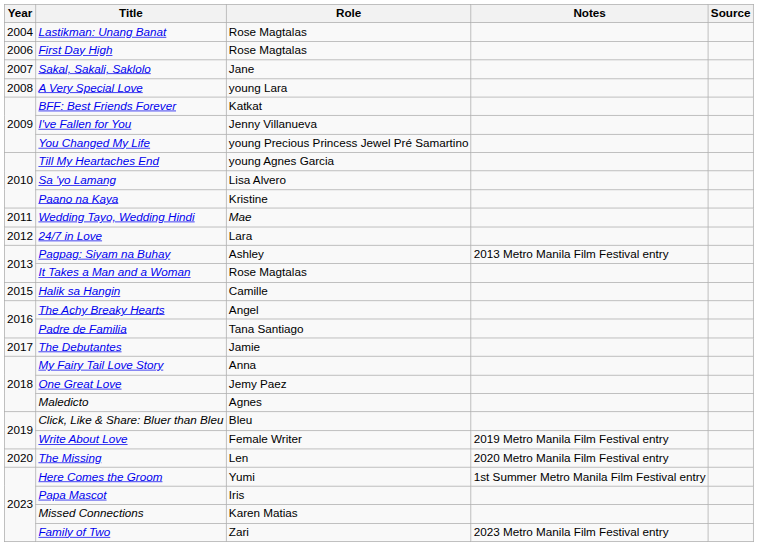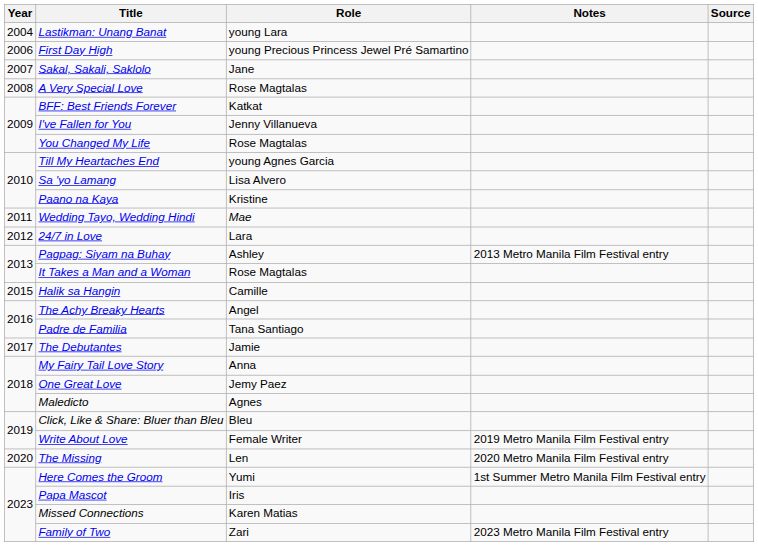Lastikman: Unang Banat | Role: Rose Magtalas -> young Lara
First Day High | Role: Rose Magtalas -> young Precious Princess Jewel Pré Samartino
A Very Special Love | Role: young Lara -> Rose Magtalas
You Changed My Life | Role: young Precious Princess Jewel Pré Samartino -> Rose Magtalas
